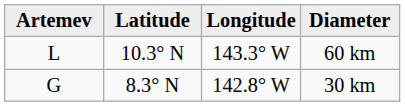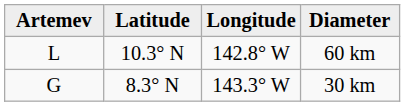60 km | Longitude: 143.3° W -> 142.8° W
30 km | Longitude: 142.8° W -> 143.3° W
